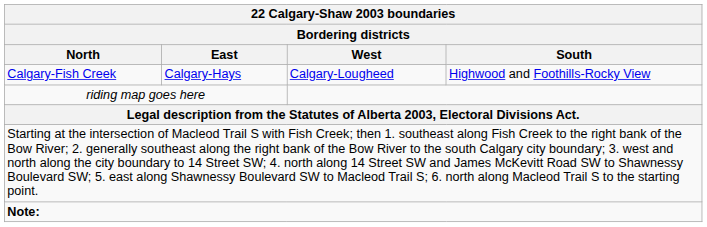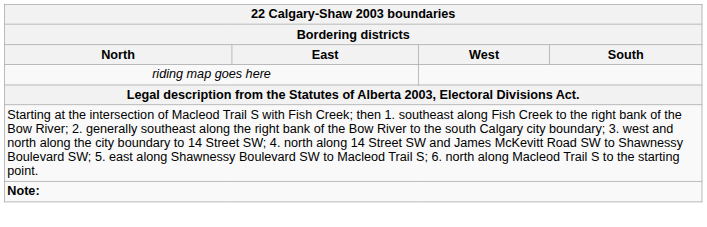- row: Calgary-Fish Creek | Calgary-Hays | Calgary-Lougheed | Highwood and Foothills-Rocky View
